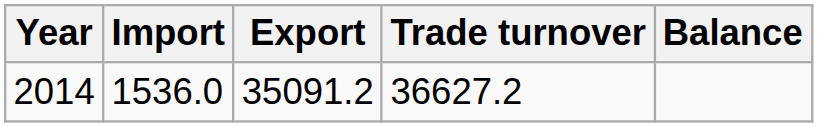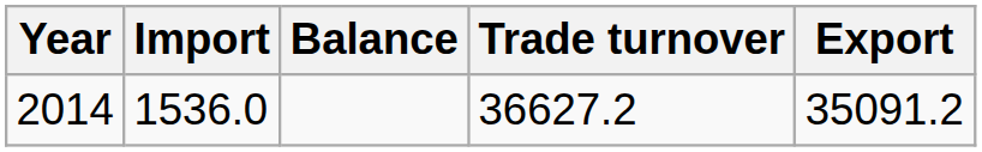columns swapped: Export <-> Balance
